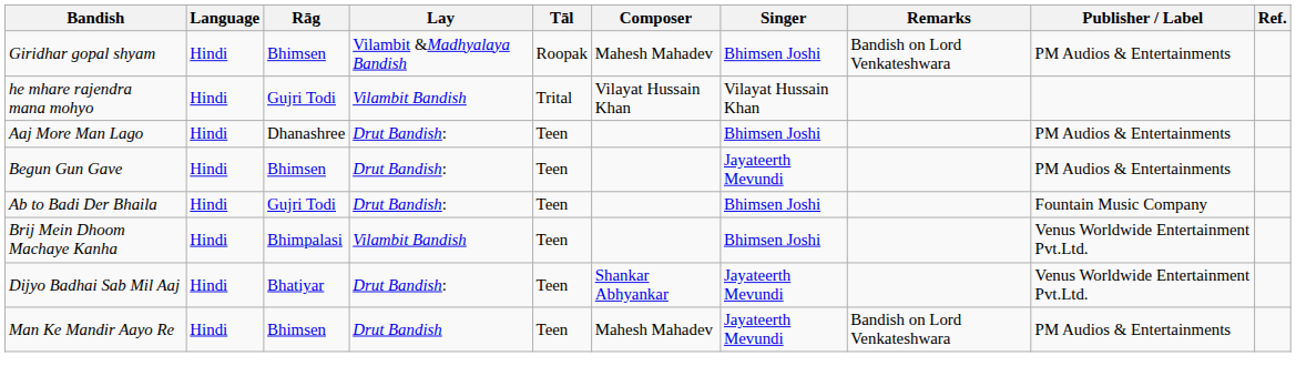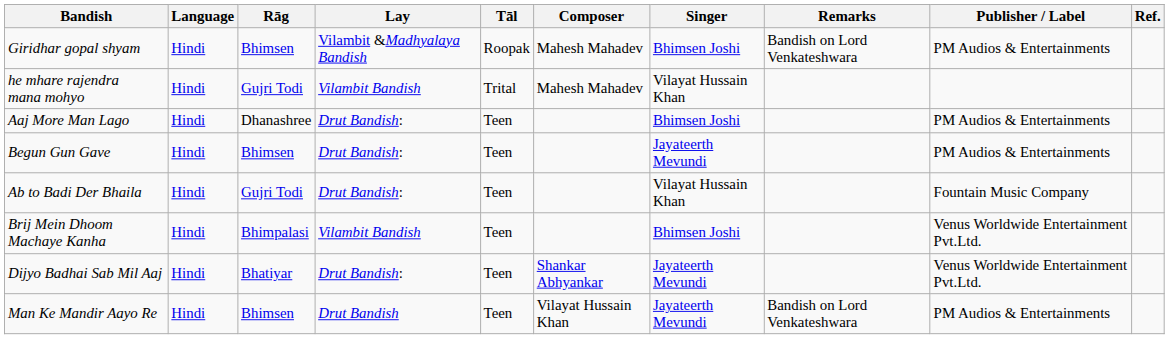he mhare rajendra mana mohyo | Composer: Vilayat Hussain Khan -> Mahesh Mahadev
Ab to Badi Der Bhaila | Singer: Bhimsen Joshi -> Vilayat Hussain Khan
Man Ke Mandir Aayo Re | Composer: Mahesh Mahadev -> Vilayat Hussain Khan
